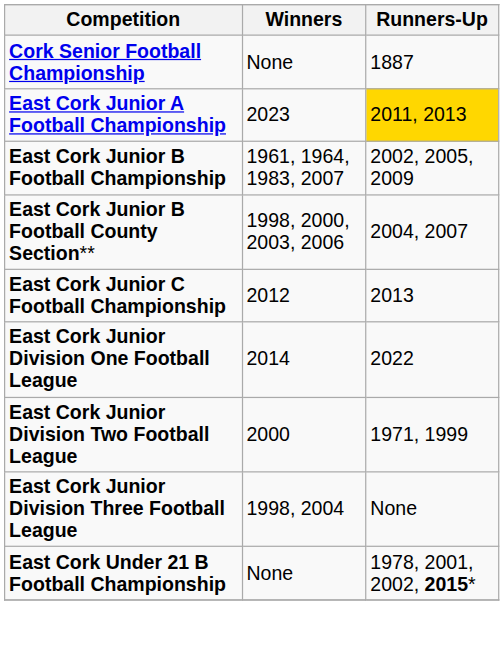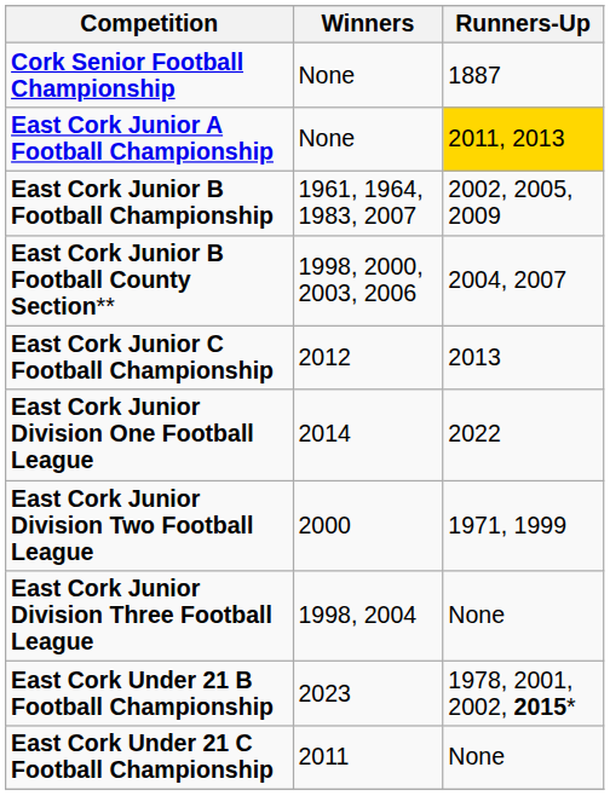East Cork Junior A Football Championship | Winners: 2023 -> None
East Cork Under 21 B Football Championship | Winners: None -> 2023
+ row: East Cork Under 21 C Football Championship | 2011 | None
